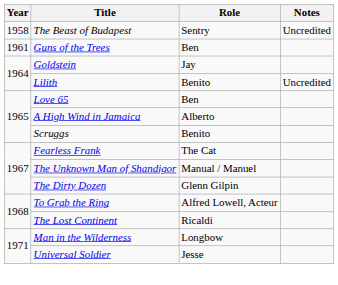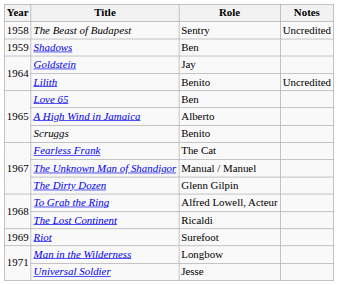+ row: 1959 | Shadows | Ben
- row: 1961 | Guns of the Trees | Ben
+ row: 1969 | Riot | Surefoot
